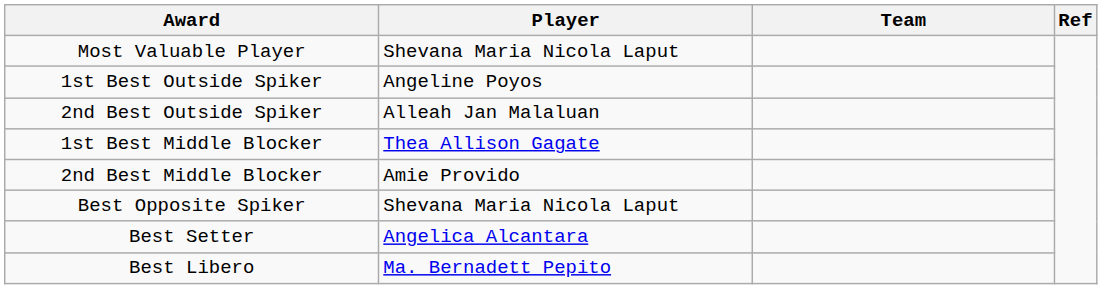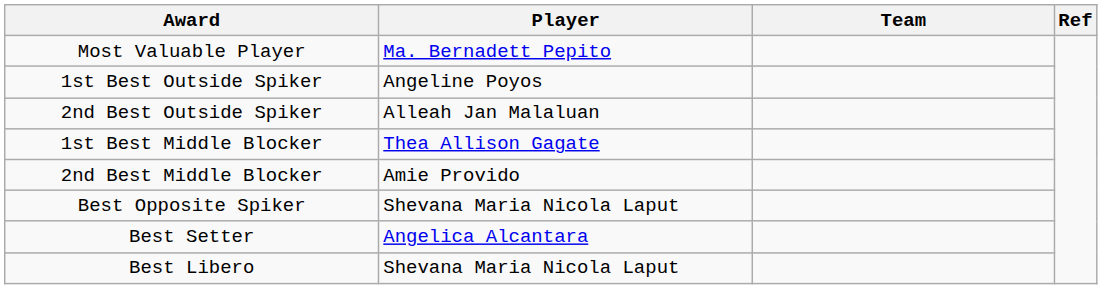Most Valuable Player | Player: Shevana Maria Nicola Laput -> Ma. Bernadett Pepito
Best Libero | Player: Ma. Bernadett Pepito -> Shevana Maria Nicola Laput
